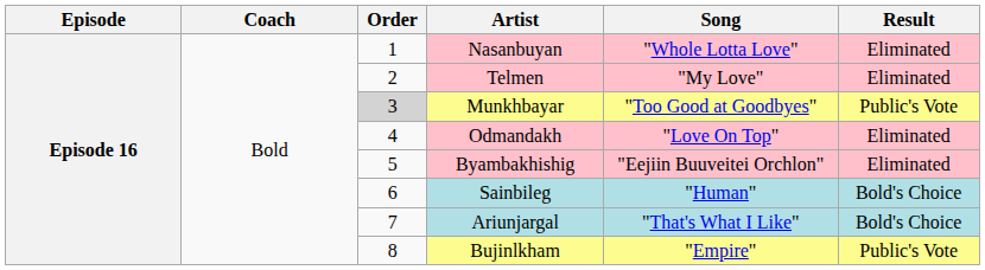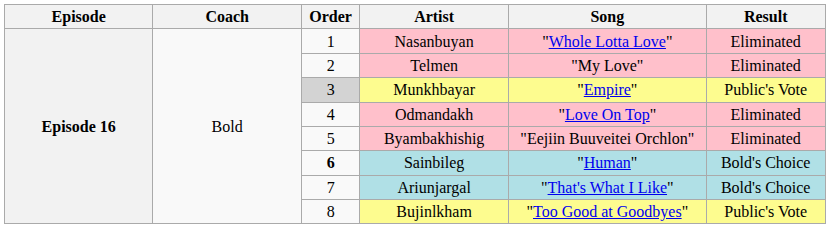Munkhbayar | Song: "Too Good at Goodbyes" -> "Empire"
Sainbileg | Order: normal -> bold
Bujinlkham | Song: "Empire" -> "Too Good at Goodbyes"
